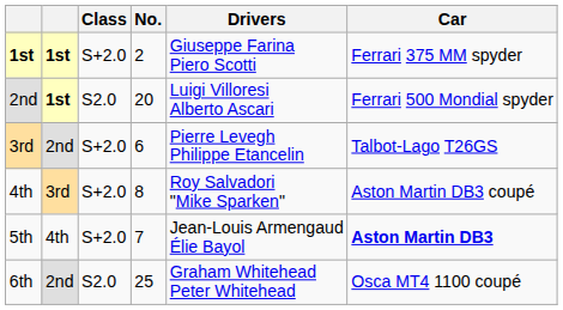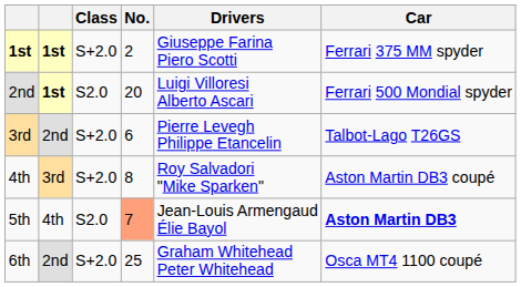5th | Class: S+2.0 -> S2.0
5th | No.: no background -> lightsalmon background
6th | Class: S2.0 -> S+2.0
